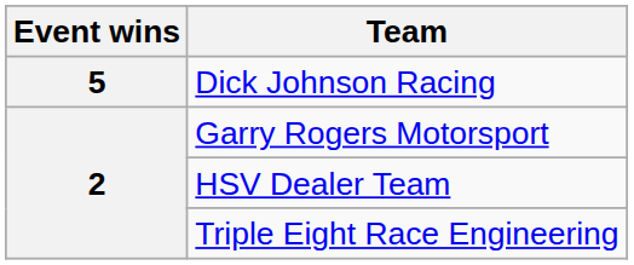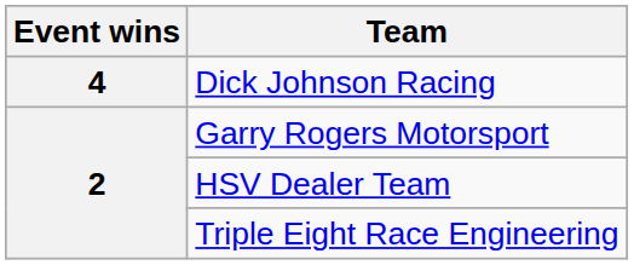Dick Johnson Racing | Event wins: 5 -> 4
